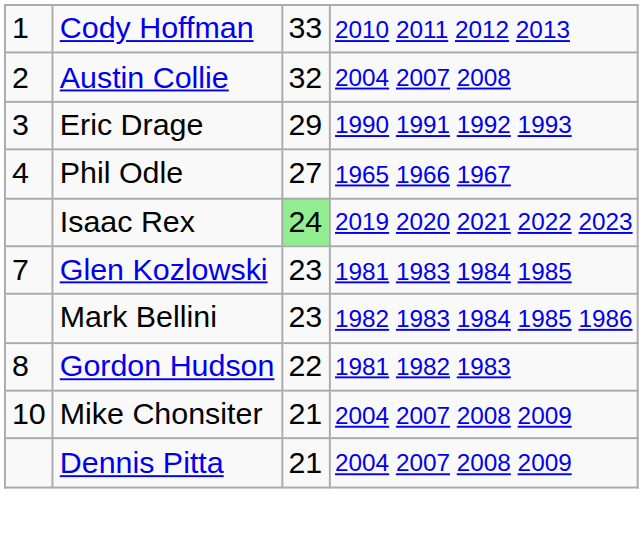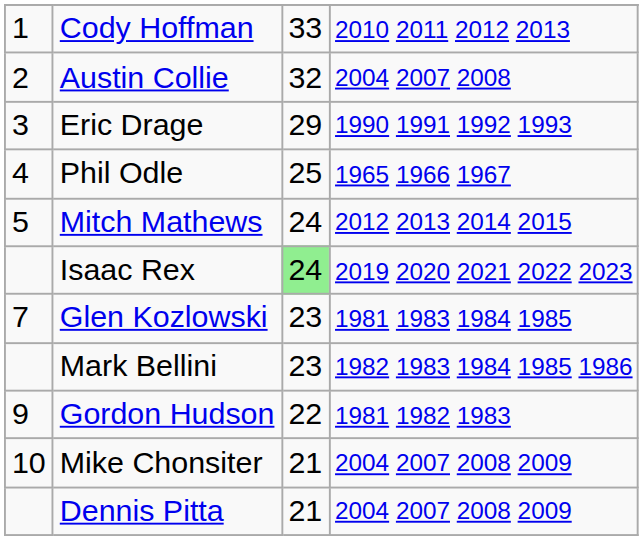Phil Odle | column 3: 27 -> 25
+ row: 5 | Mitch Mathews | 24 | 2012 2013 2014 2015
Gordon Hudson | column 1: 8 -> 9
